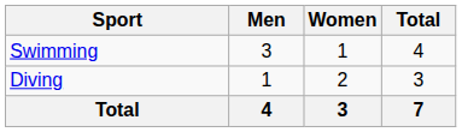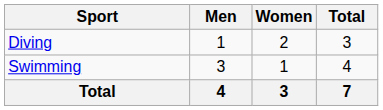rows swapped: Diving <-> Swimming
